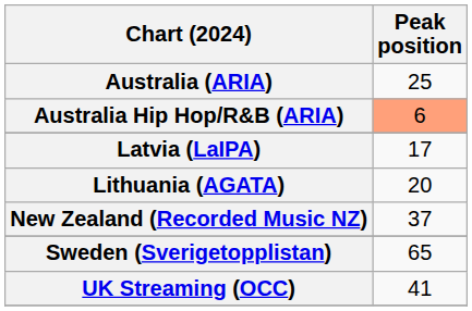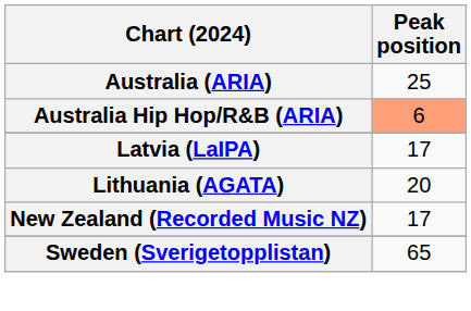New Zealand (Recorded Music NZ) | Peak position: 37 -> 17
- row: UK Streaming (OCC) | 41
